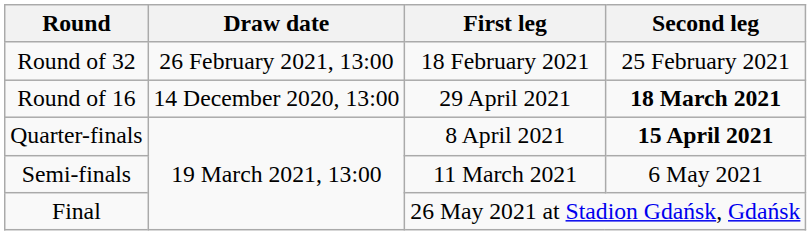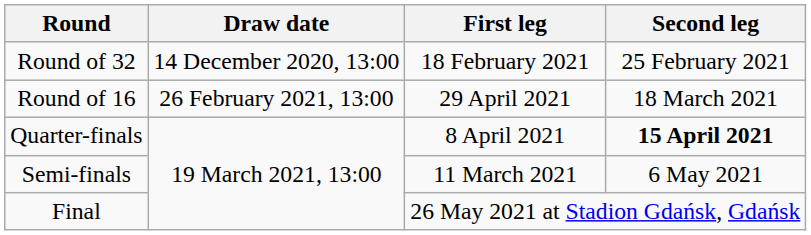Round of 32 | Draw date: 26 February 2021, 13:00 -> 14 December 2020, 13:00
Round of 16 | Draw date: 14 December 2020, 13:00 -> 26 February 2021, 13:00
Round of 16 | Second leg: bold -> normal
